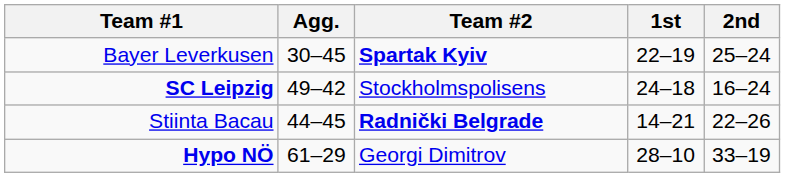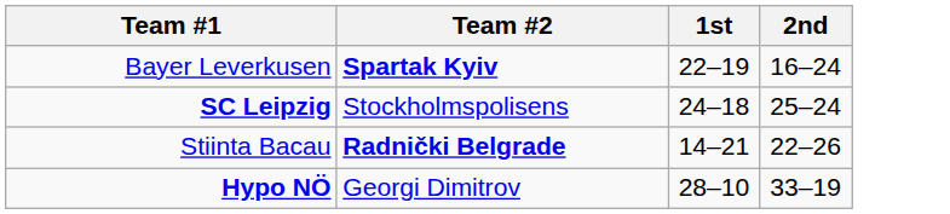- column: Agg. | 30–45 | 49–42 | 44–45 | 61–29
Bayer Leverkusen | 2nd: 25–24 -> 16–24
SC Leipzig | 2nd: 16–24 -> 25–24
